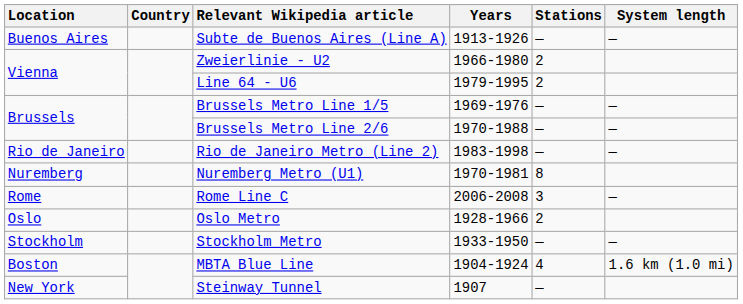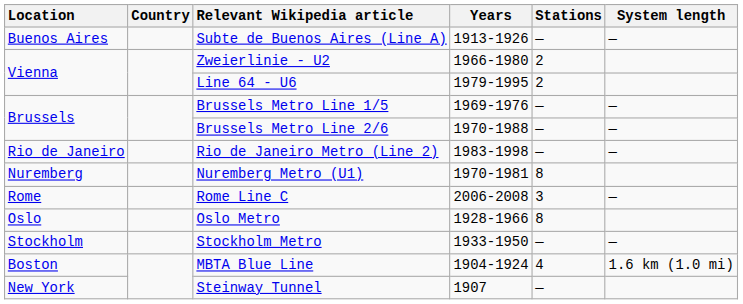Oslo Metro | Stations: 2 -> 8
